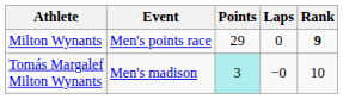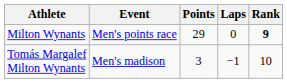Tomás Margalef Milton Wynants | Points: paleturquoise background -> no background
Tomás Margalef Milton Wynants | Laps: −0 -> −1
